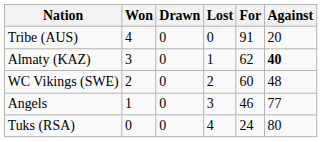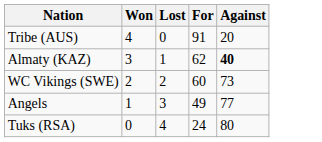- column: Drawn | 0 | 0 | 0 | 0 | 0
WC Vikings (SWE) | Against: 48 -> 73
Angels | For: 46 -> 49
